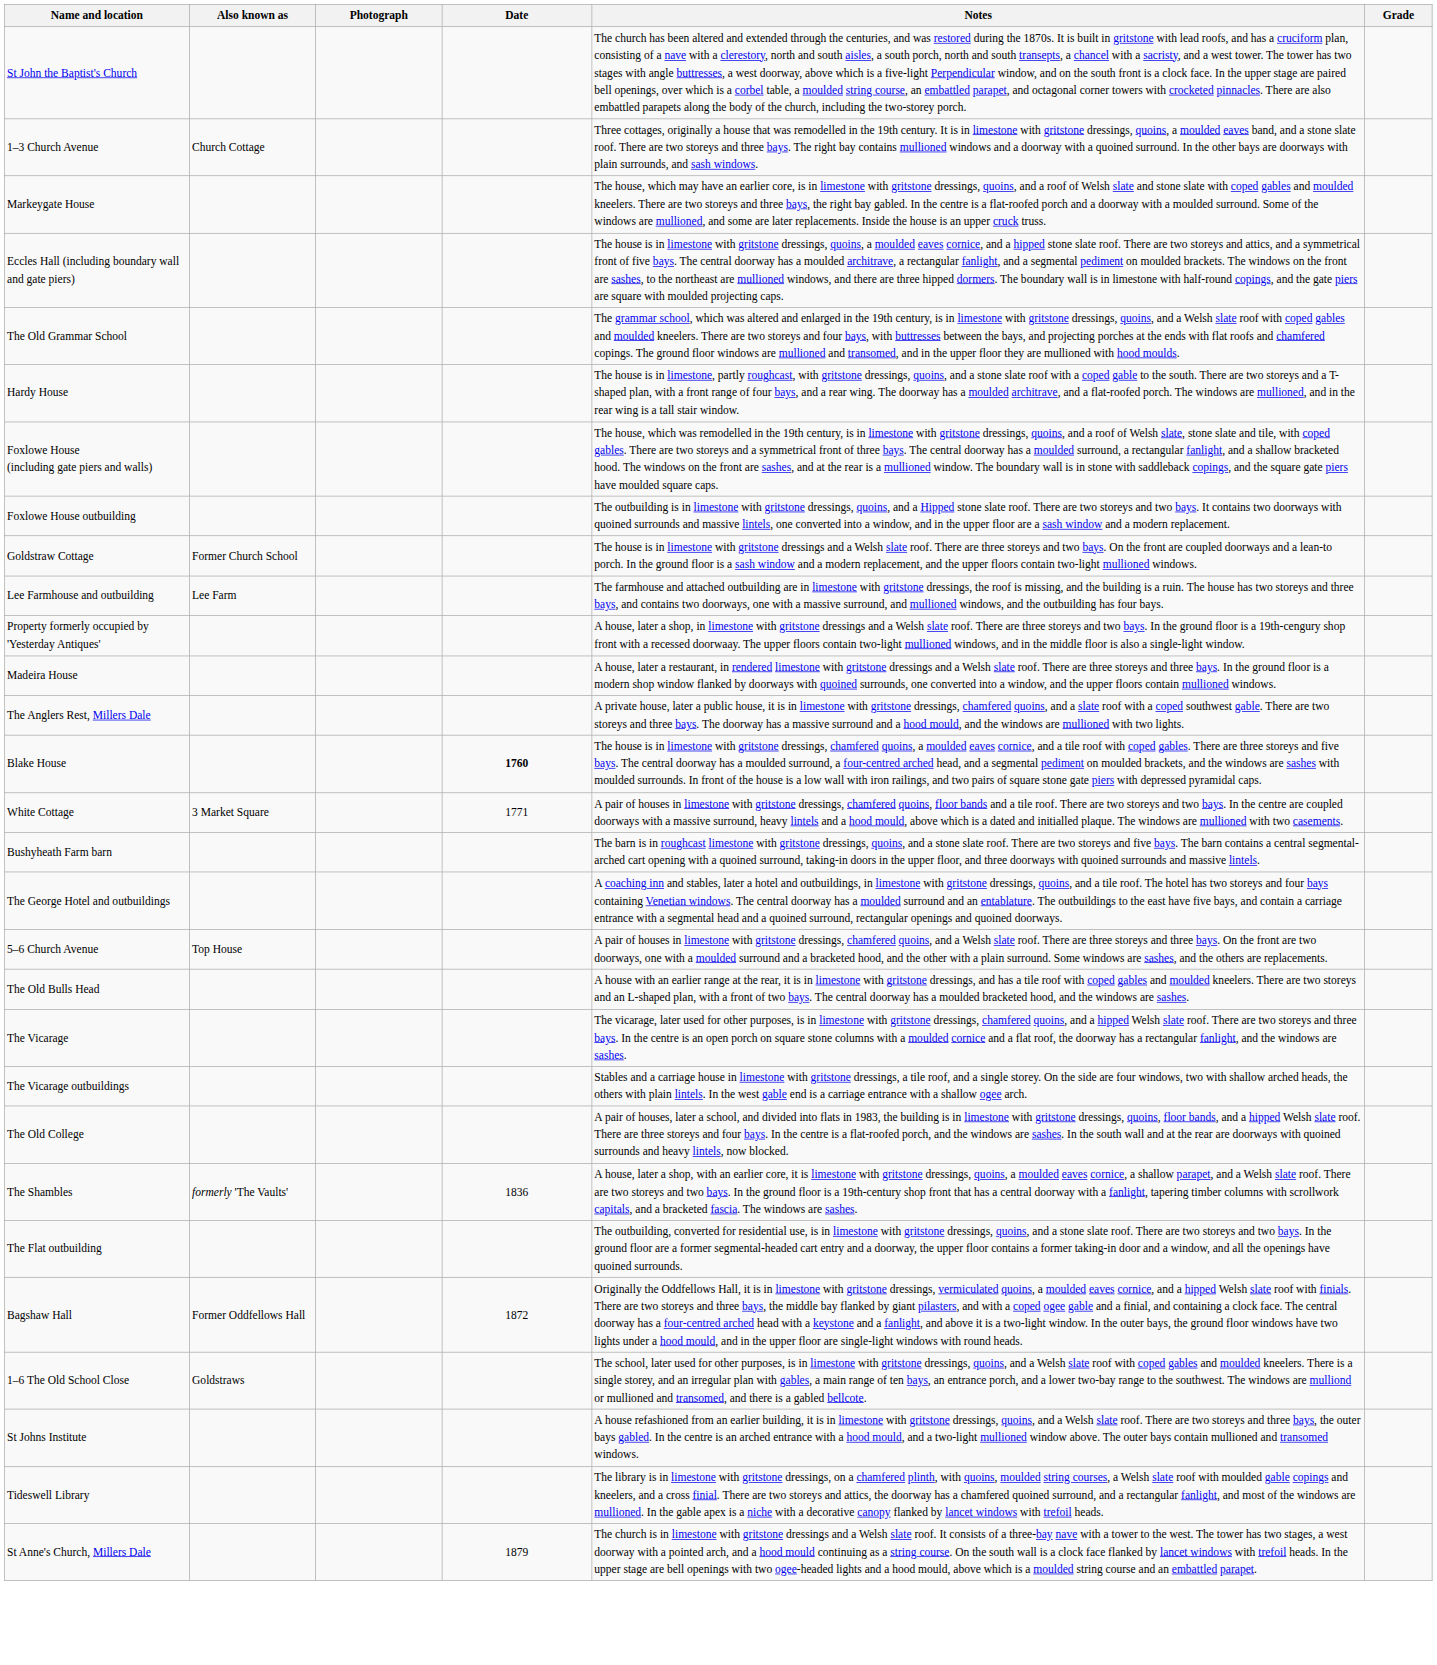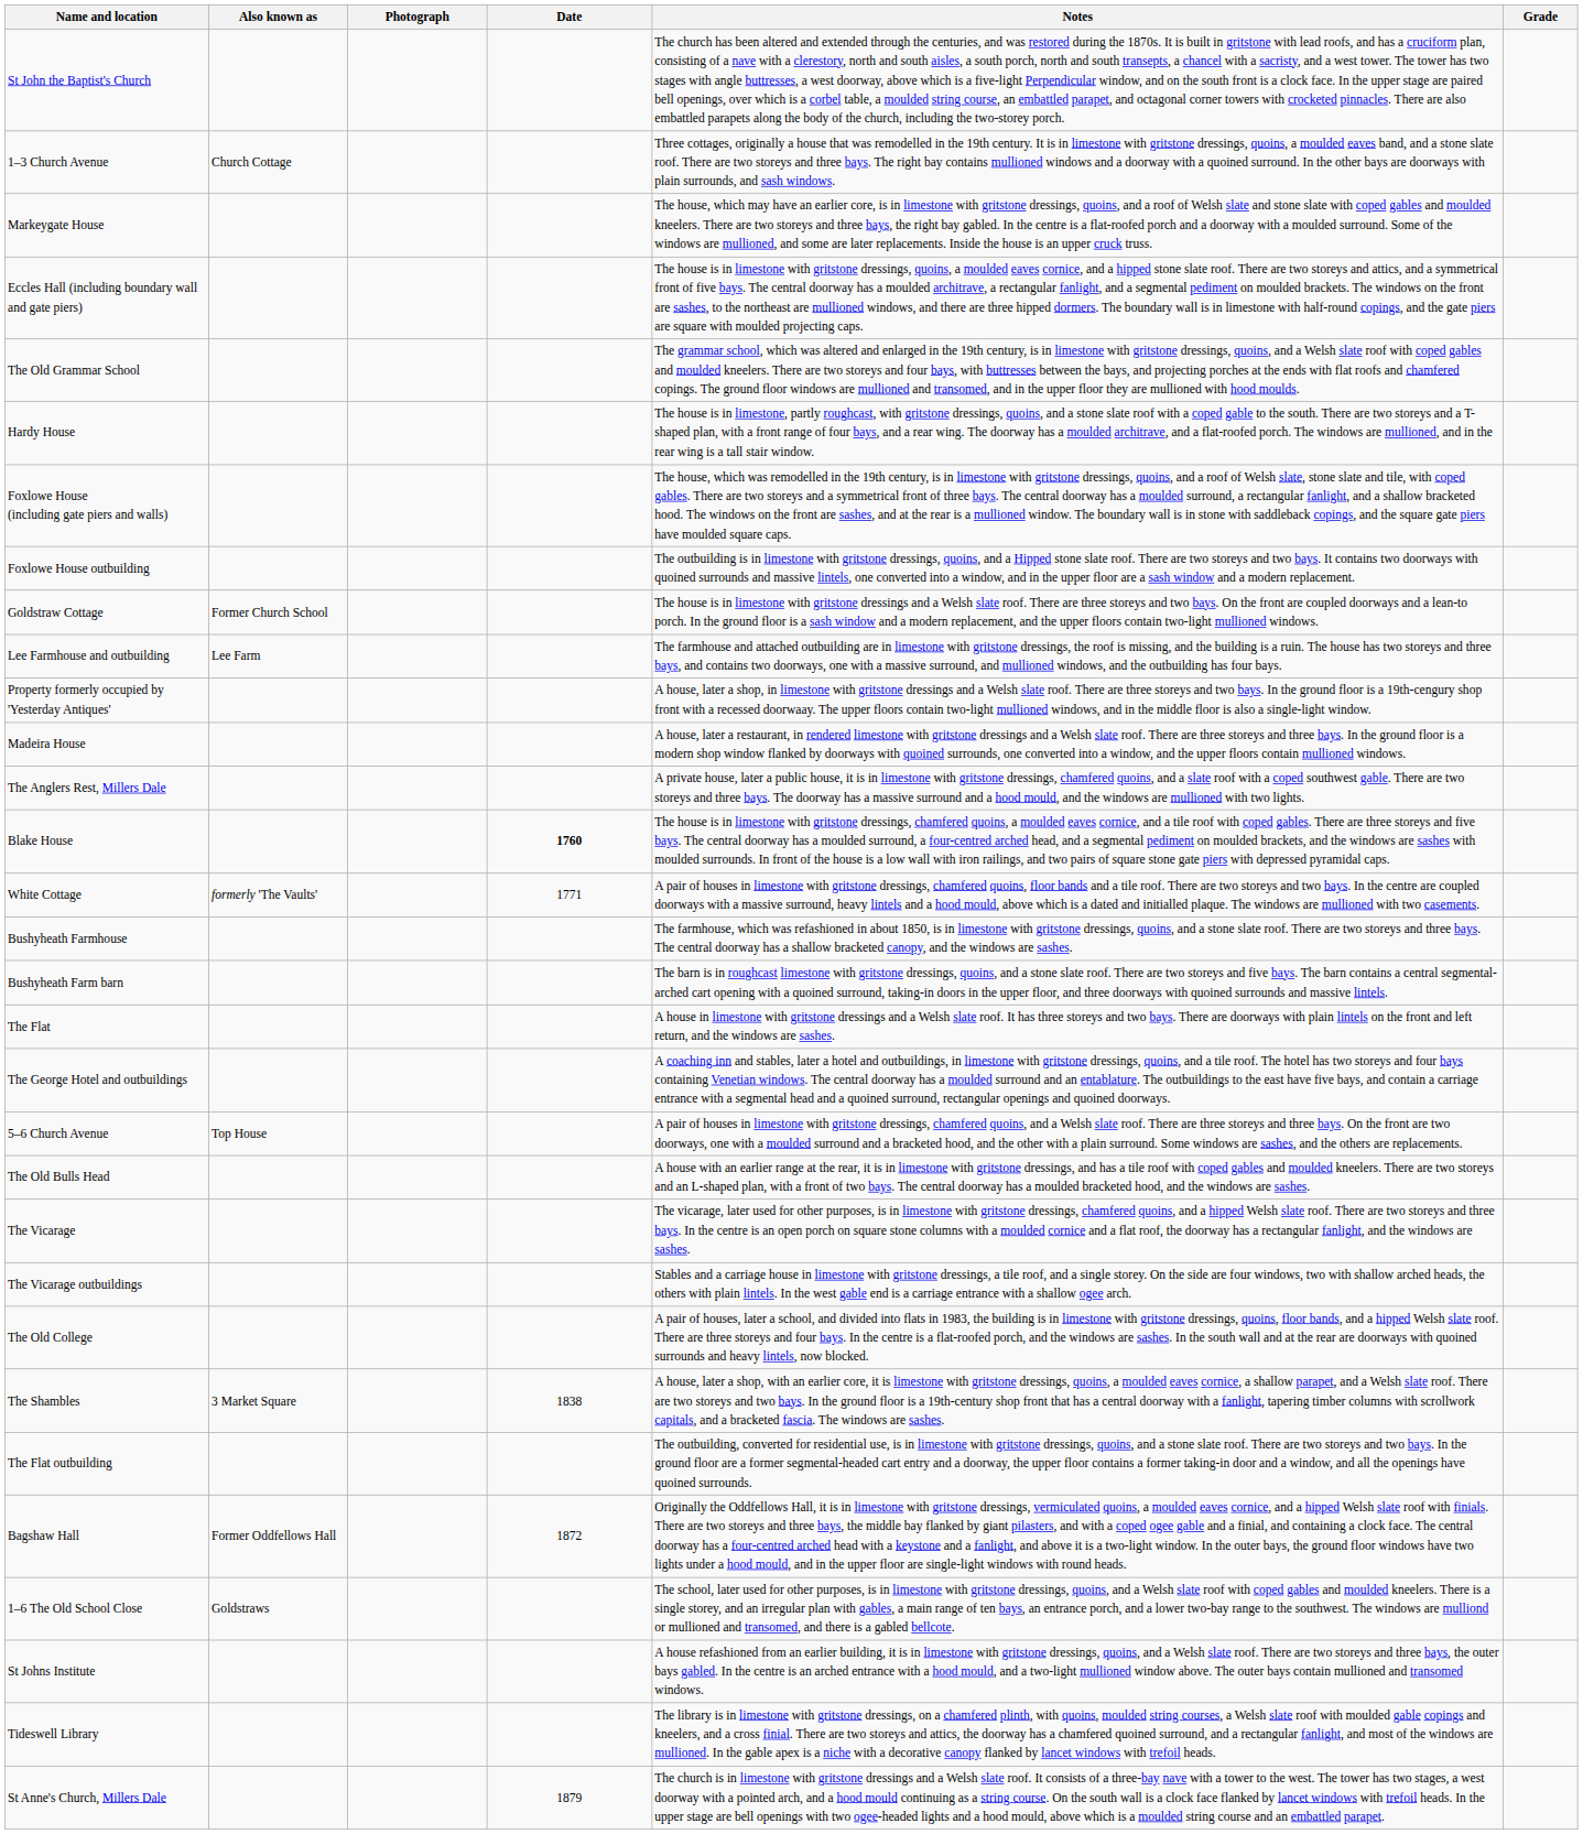White Cottage | Also known as: 3 Market Square -> formerly 'The Vaults'
+ row: Bushyheath Farmhouse | The farmhouse, which was refashioned in about 1850, is in limestone with gritstone dressings, quoins, and a stone slate roof. There are two storeys and three bays. The central doorway has a shallow bracketed canopy, and the windows are sashes.
+ row: The Flat | A house in limestone with gritstone dressings and a Welsh slate roof. It has three storeys and two bays. There are doorways with plain lintels on the front and left return, and the windows are sashes.
The Shambles | Also known as: formerly 'The Vaults' -> 3 Market Square
The Shambles | Date: 1836 -> 1838
